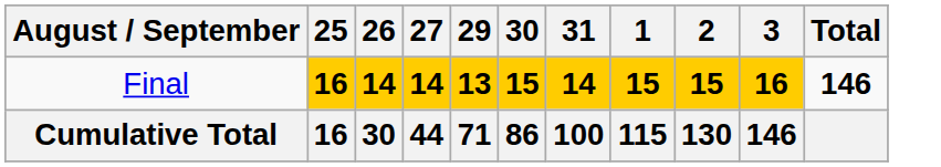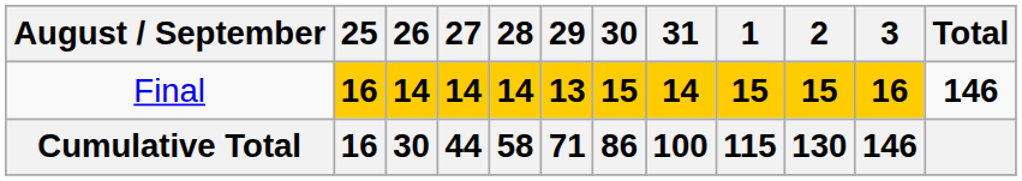+ column: 28 | 14 | 58
